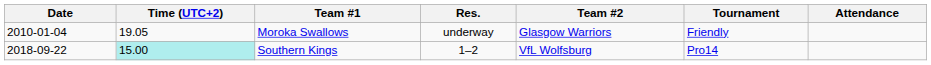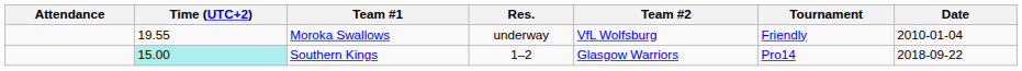columns swapped: Date <-> Attendance
Moroka Swallows | Time (UTC+2): 19.05 -> 19.55
Moroka Swallows | Team #2: Glasgow Warriors -> VfL Wolfsburg
Southern Kings | Team #2: VfL Wolfsburg -> Glasgow Warriors
